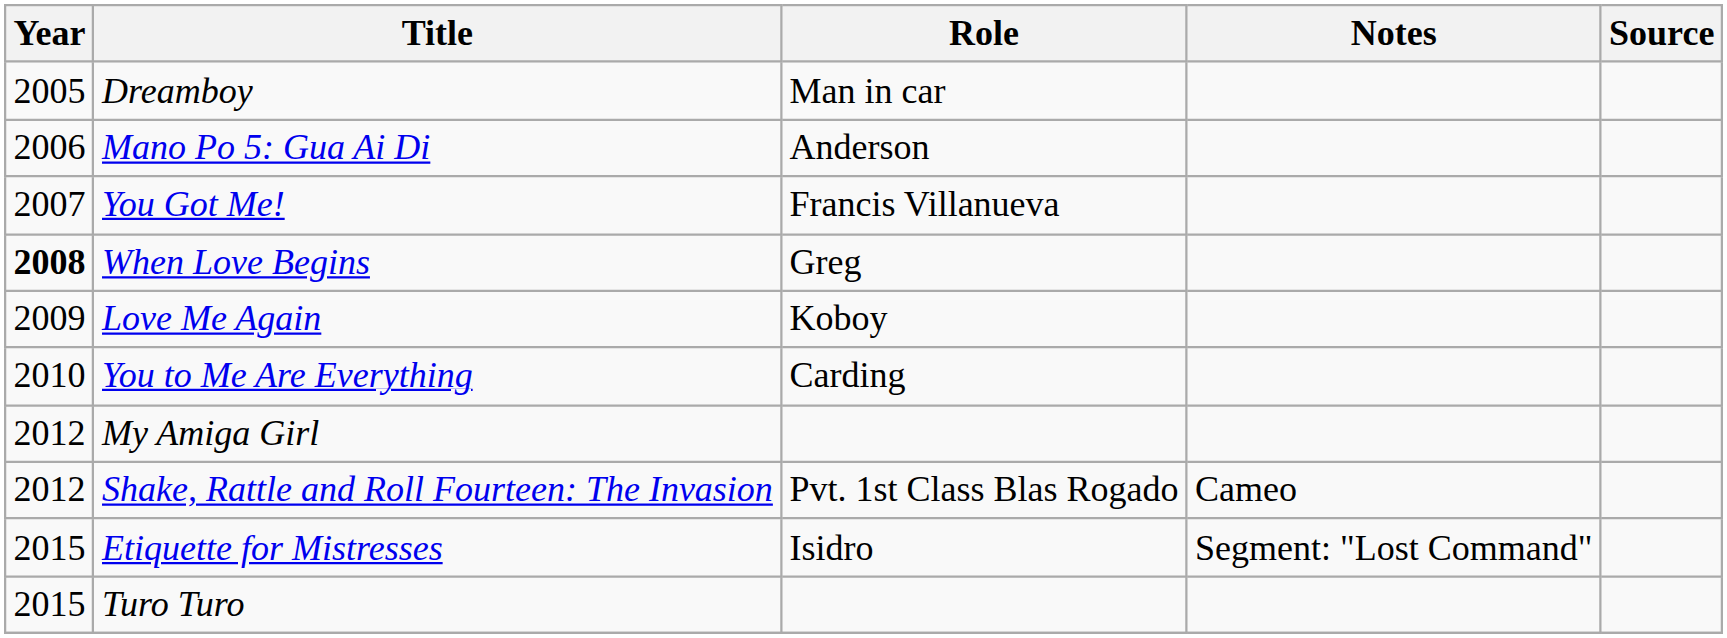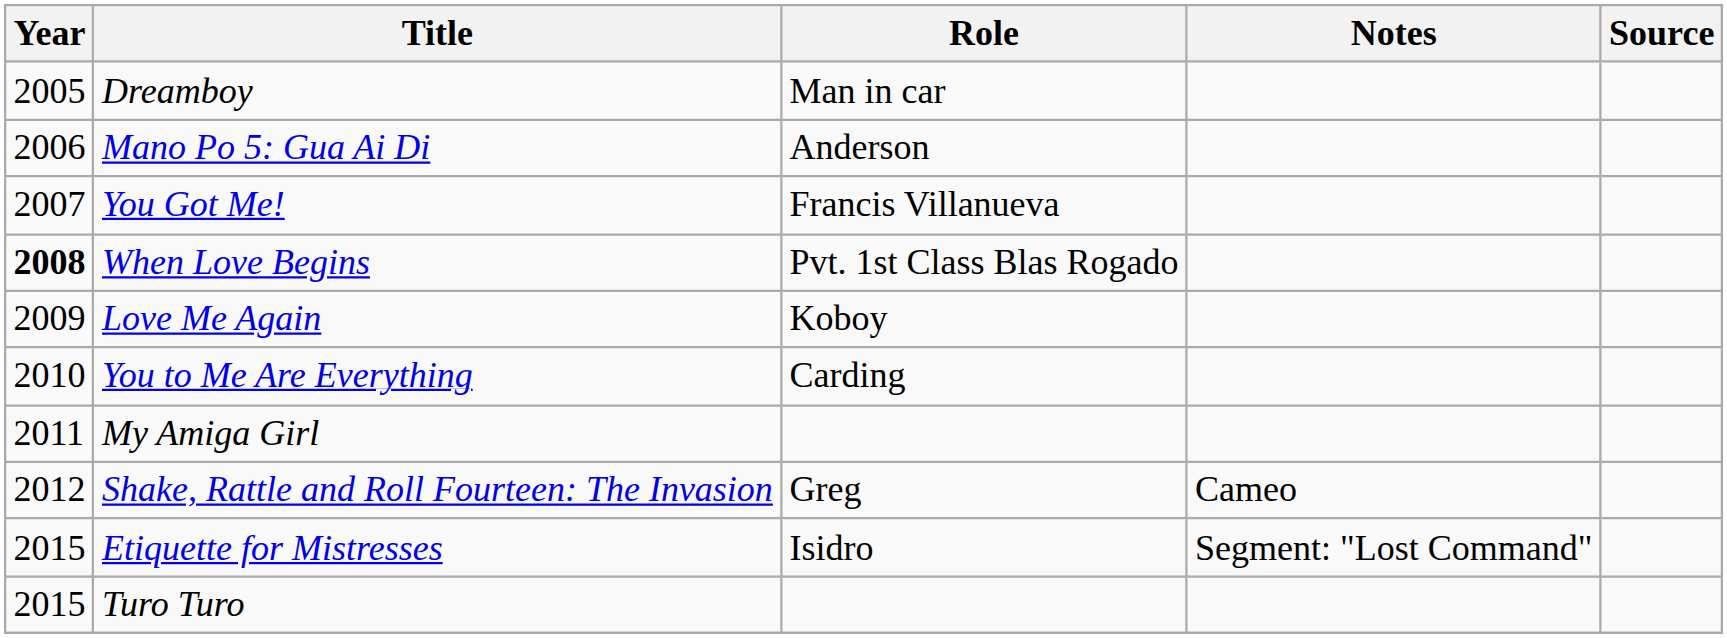When Love Begins | Role: Greg -> Pvt. 1st Class Blas Rogado
My Amiga Girl | Year: 2012 -> 2011
Shake, Rattle and Roll Fourteen: The Invasion | Role: Pvt. 1st Class Blas Rogado -> Greg
